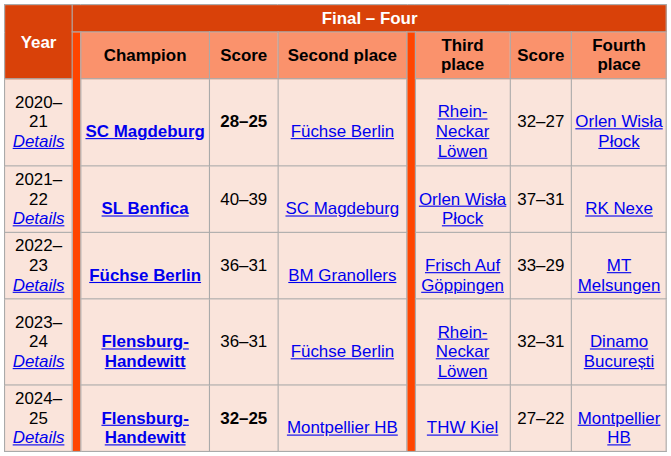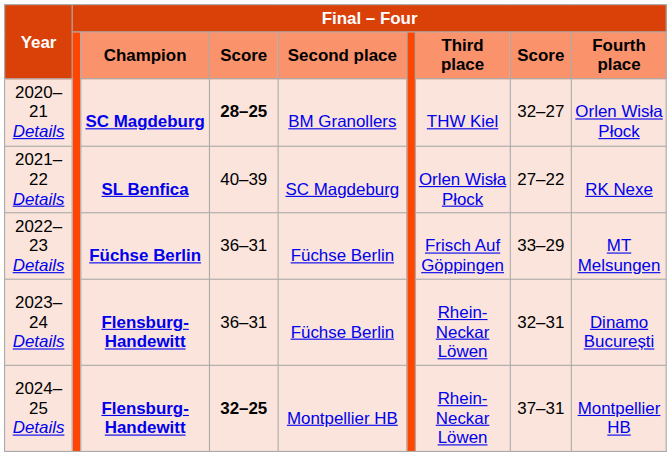2020–21 Details | column 5: Füchse Berlin -> BM Granollers
2020–21 Details | column 7: Rhein-Neckar Löwen -> THW Kiel
2021–22 Details | column 8: 37–31 -> 27–22
2022–23 Details | column 5: BM Granollers -> Füchse Berlin
2024–25 Details | column 7: THW Kiel -> Rhein-Neckar Löwen
2024–25 Details | column 8: 27–22 -> 37–31
